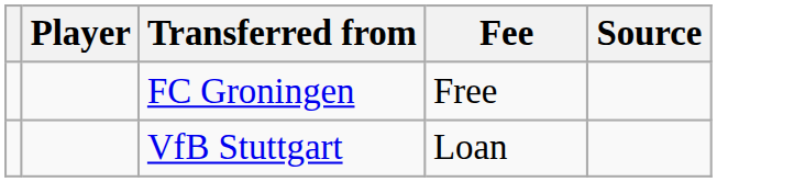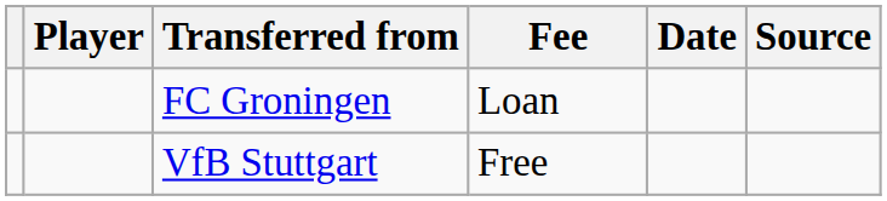+ column: Date
FC Groningen | Fee: Free -> Loan
VfB Stuttgart | Fee: Loan -> Free
